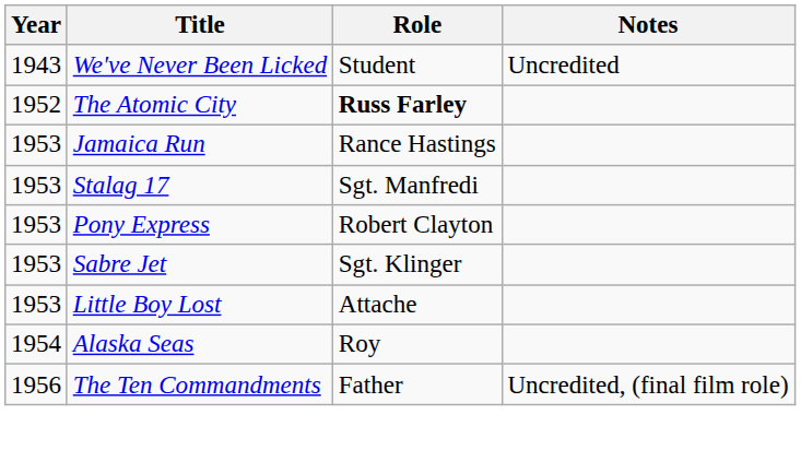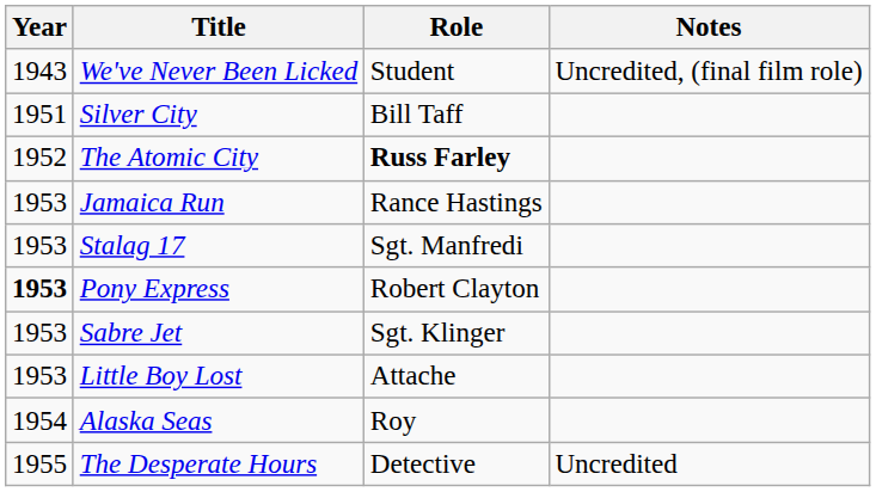We've Never Been Licked | Notes: Uncredited -> Uncredited, (final film role)
+ row: 1951 | Silver City | Bill Taff
Pony Express | Year: normal -> bold
+ row: 1955 | The Desperate Hours | Detective | Uncredited
- row: 1956 | The Ten Commandments | Father | Uncredited, (final film role)
